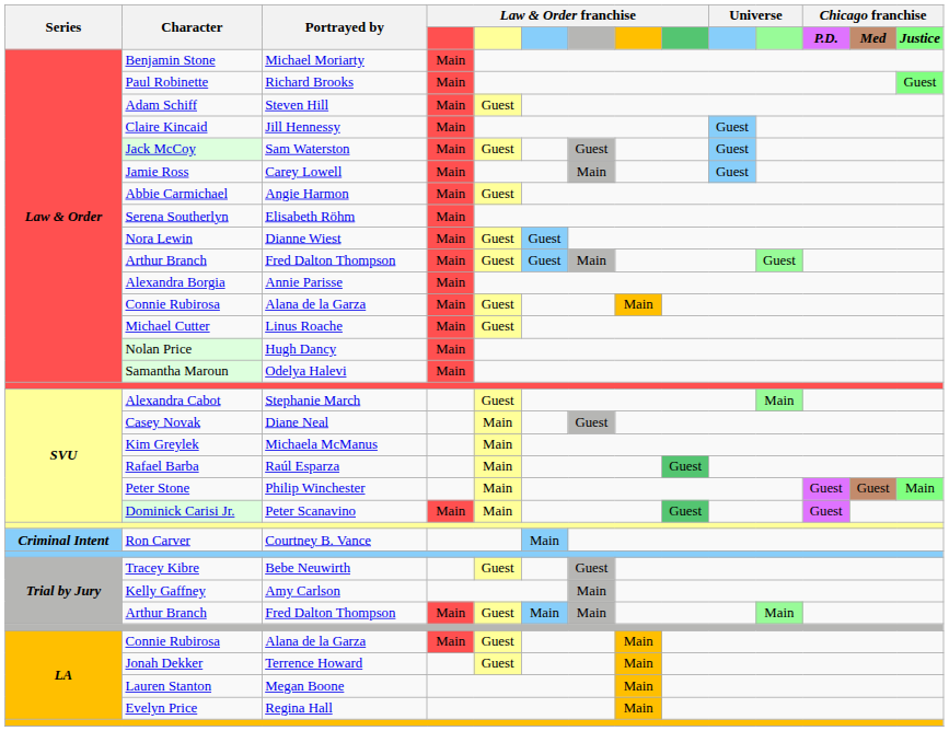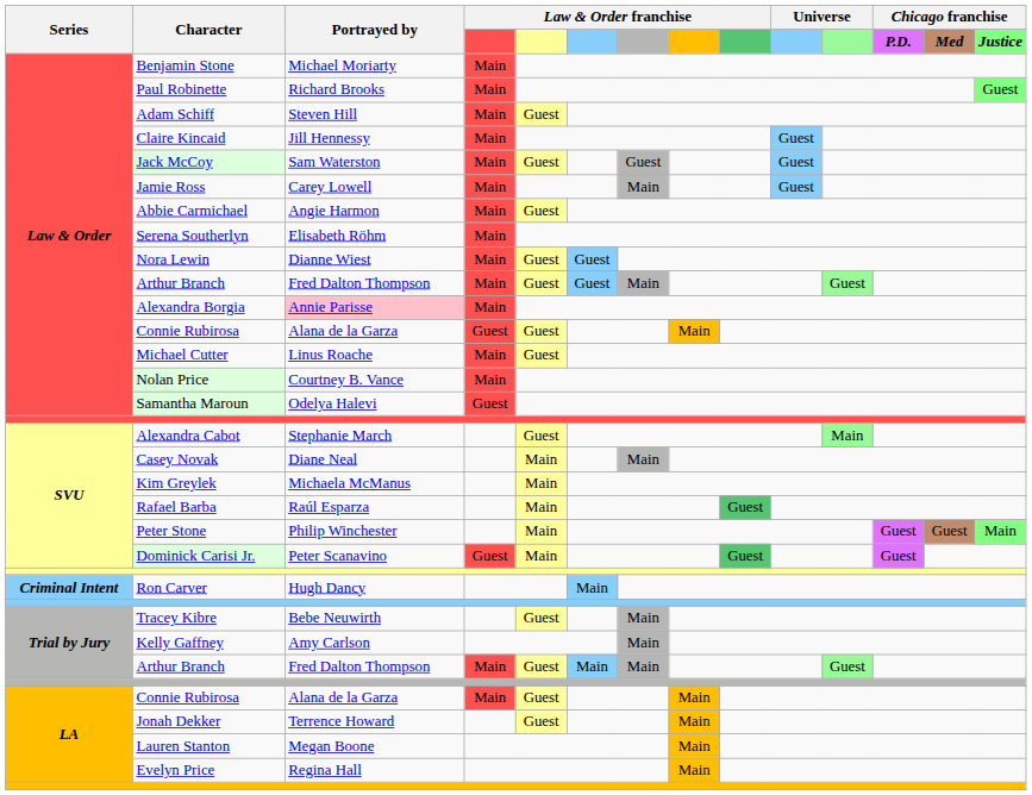Alexandra Borgia | Portrayed by: no background -> pink background
Law & Order / Connie Rubirosa | column 4: Main -> Guest
Nolan Price | Portrayed by: Hugh Dancy -> Courtney B. Vance
Samantha Maroun | column 4: Main -> Guest
Casey Novak | column 7: Guest -> Main
Dominick Carisi Jr. | column 4: Main -> Guest
Ron Carver | Portrayed by: Courtney B. Vance -> Hugh Dancy
Tracey Kibre | column 7: Guest -> Main
Trial by Jury / Arthur Branch | column 11: Main -> Guest
